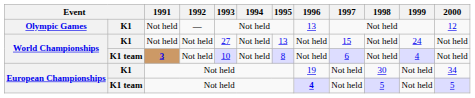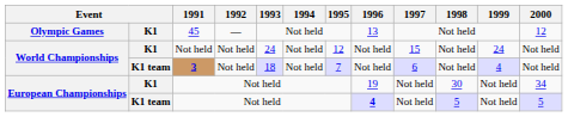Olympic Games | 1991: Not held -> 45
World Championships / K1 | 1993: 27 -> 24
World Championships / K1 | 1995: 13 -> 12
World Championships / K1 team | 1993: 10 -> 18
World Championships / K1 team | 1995: 8 -> 7
